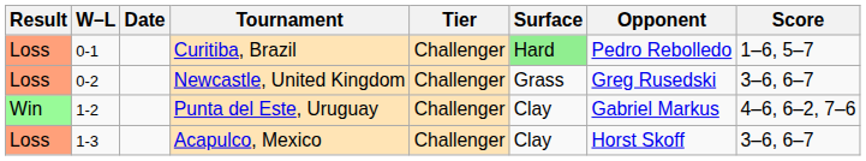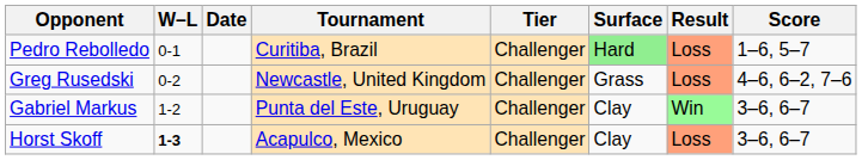columns swapped: Result <-> Opponent
Newcastle, United Kingdom | Score: 3–6, 6–7 -> 4–6, 6–2, 7–6
Punta del Este, Uruguay | Score: 4–6, 6–2, 7–6 -> 3–6, 6–7
Acapulco, Mexico | W–L: normal -> bold
